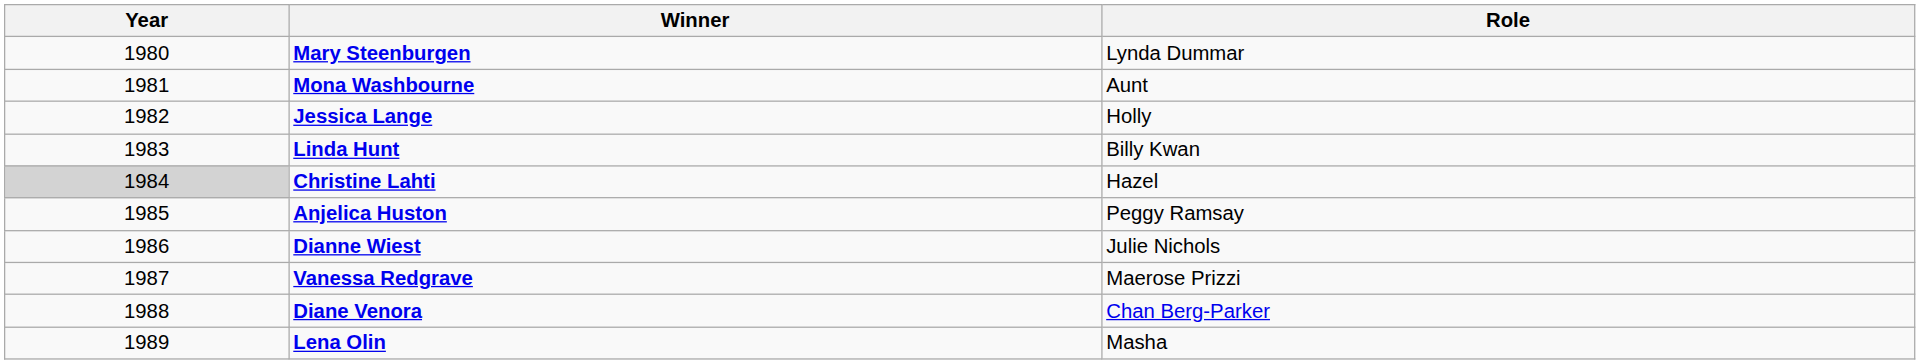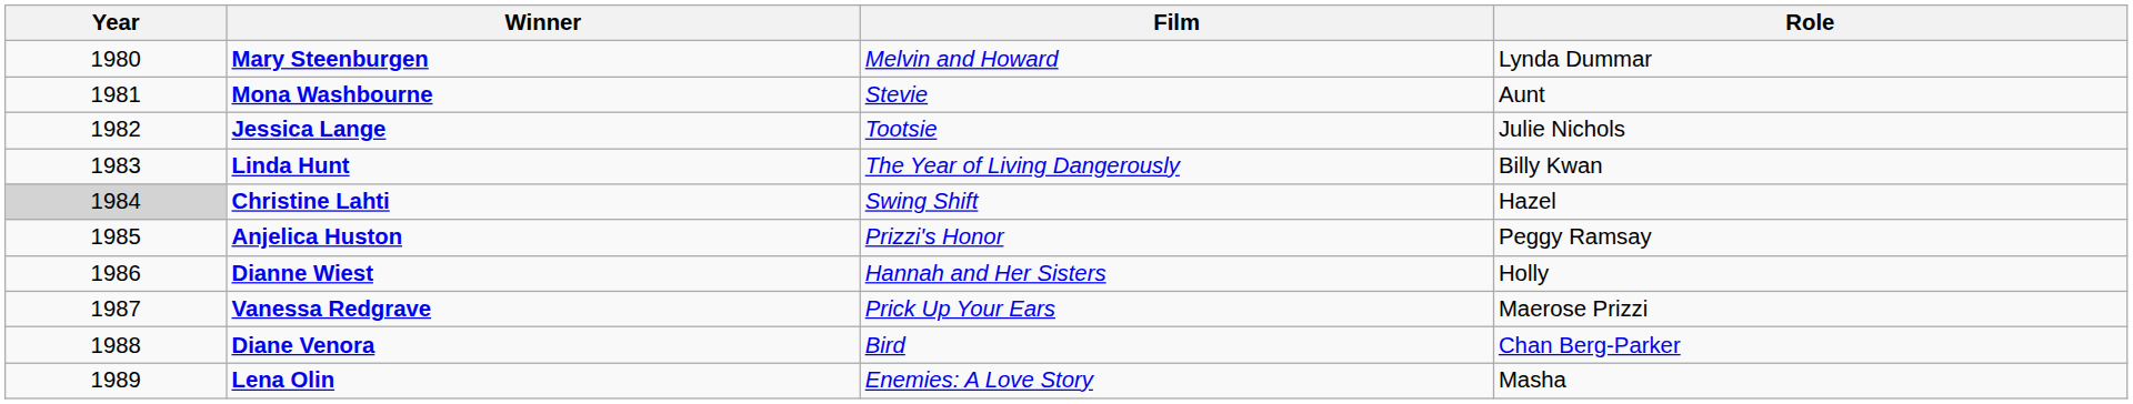+ column: Film | Melvin and Howard | Stevie | Tootsie | The Year of Living Dangerously | Swing Shift | Prizzi's Honor | Hannah and Her Sisters | Prick Up Your Ears | Bird | Enemies: A Love Story
Jessica Lange | Role: Holly -> Julie Nichols
Dianne Wiest | Role: Julie Nichols -> Holly
